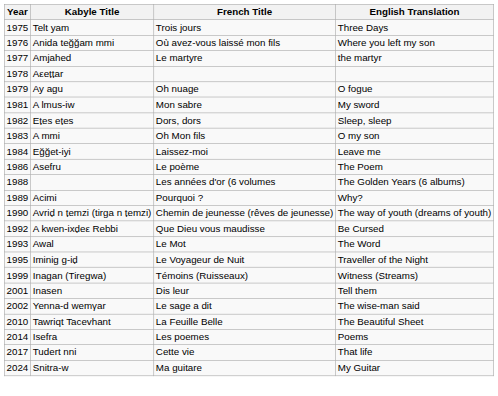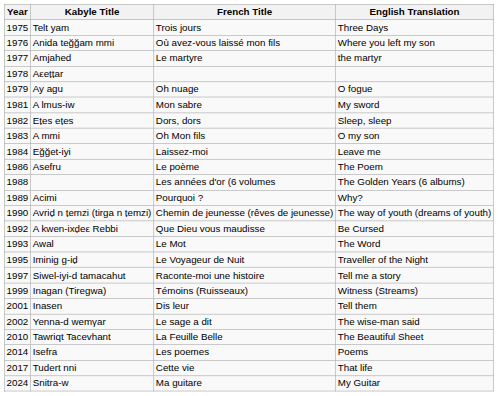+ row: 1997 | Siwel-iyi-d tamacahut | Raconte-moi une histoire | Tell me a story
